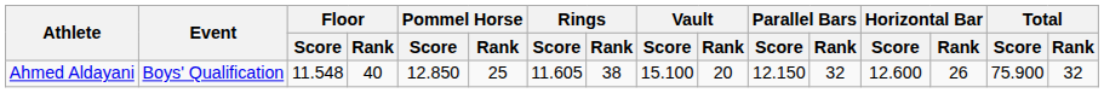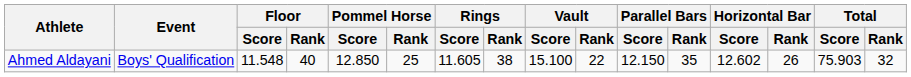Ahmed Aldayani | Vault / Rank: 20 -> 22
Ahmed Aldayani | Parallel Bars / Rank: 32 -> 35
Ahmed Aldayani | Horizontal Bar / Score: 12.600 -> 12.602
Ahmed Aldayani | Total / Score: 75.900 -> 75.903
